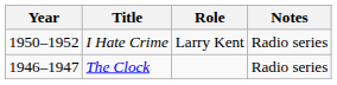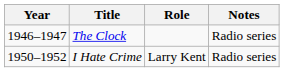rows swapped: The Clock <-> I Hate Crime
